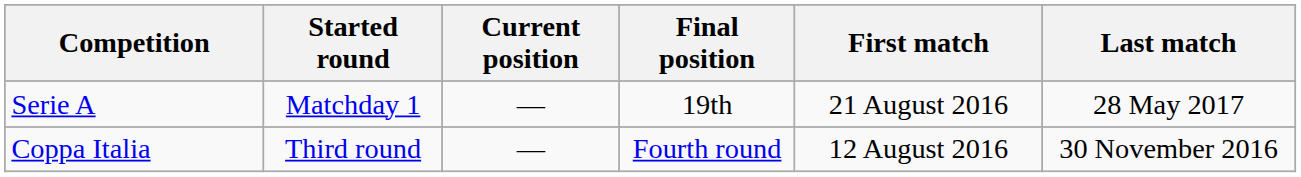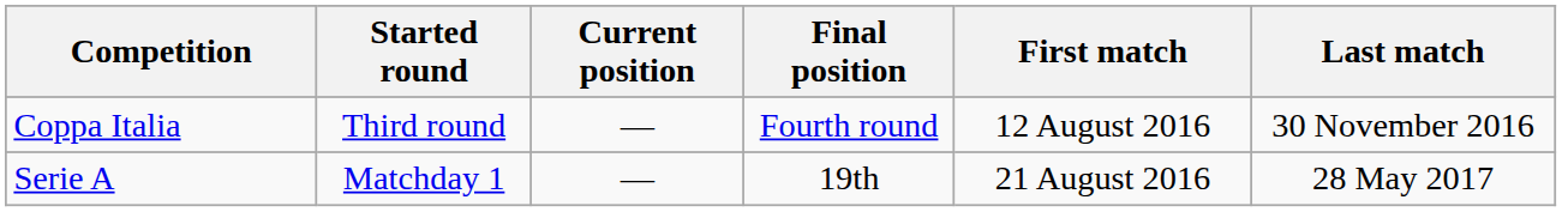rows swapped: Serie A <-> Coppa Italia
